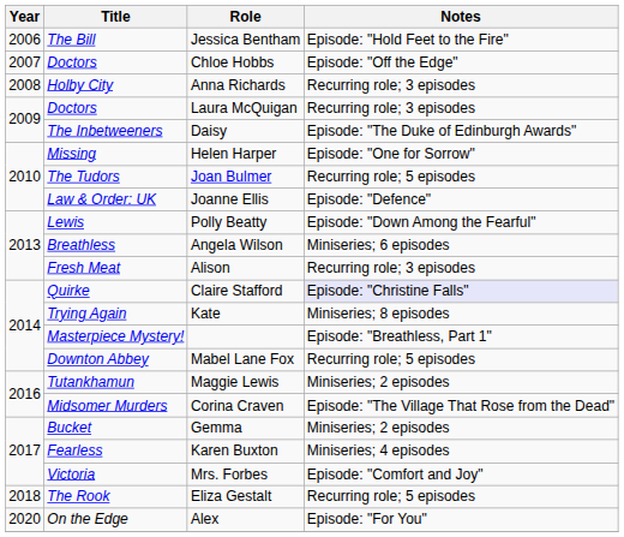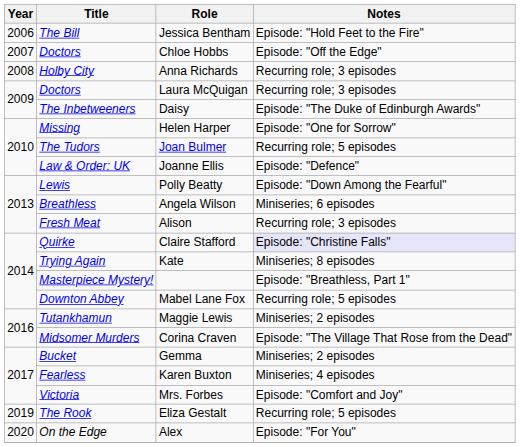Eliza Gestalt | Year: 2018 -> 2019
